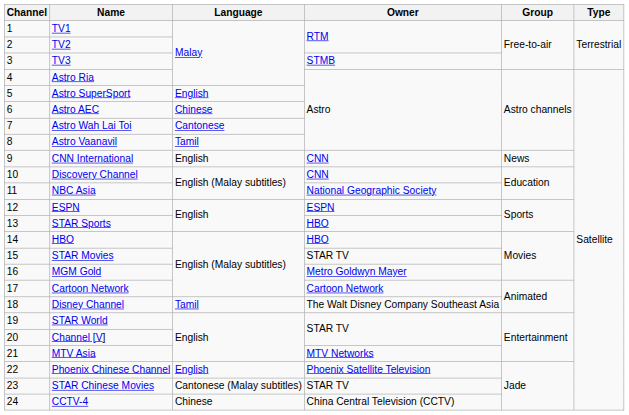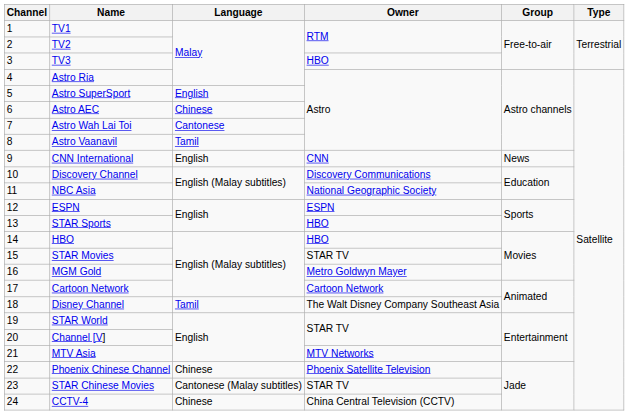TV3 | Owner: STMB -> HBO
Discovery Channel | Owner: CNN -> Discovery Communications
Phoenix Chinese Channel | Language: English -> Chinese
